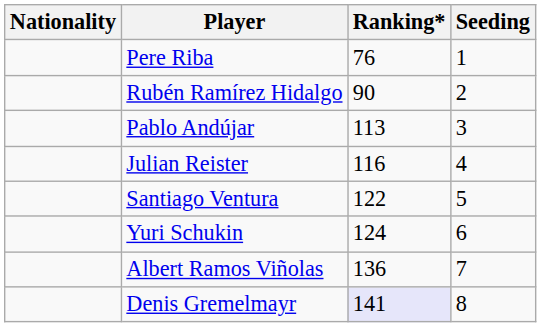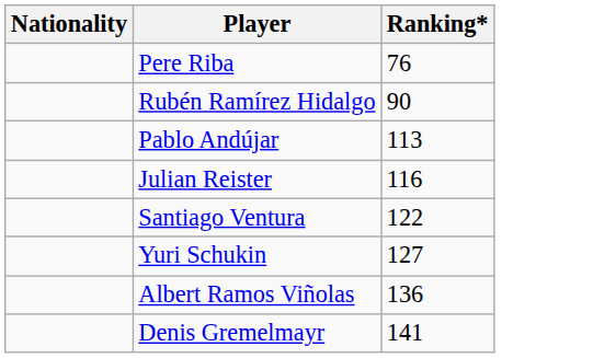- column: Seeding | 1 | 2 | 3 | 4 | 5 | 6 | 7 | 8
Yuri Schukin | Ranking*: 124 -> 127
Denis Gremelmayr | Ranking*: lavender background -> no background
